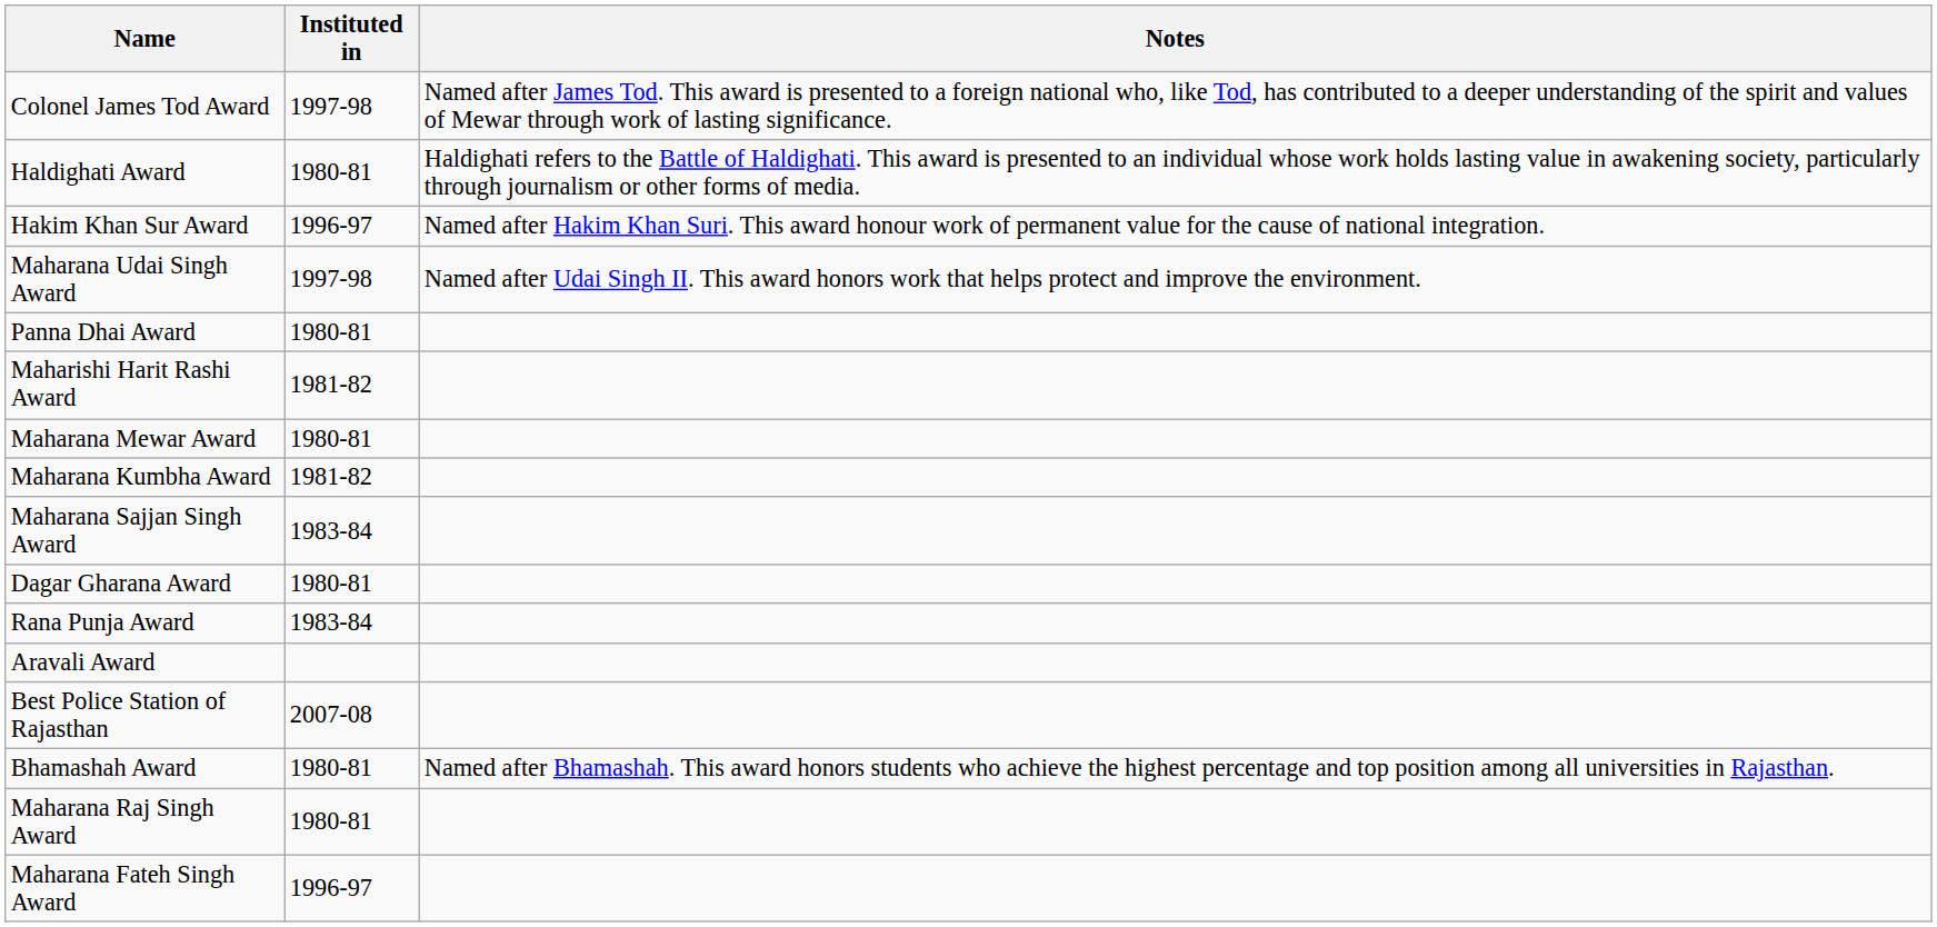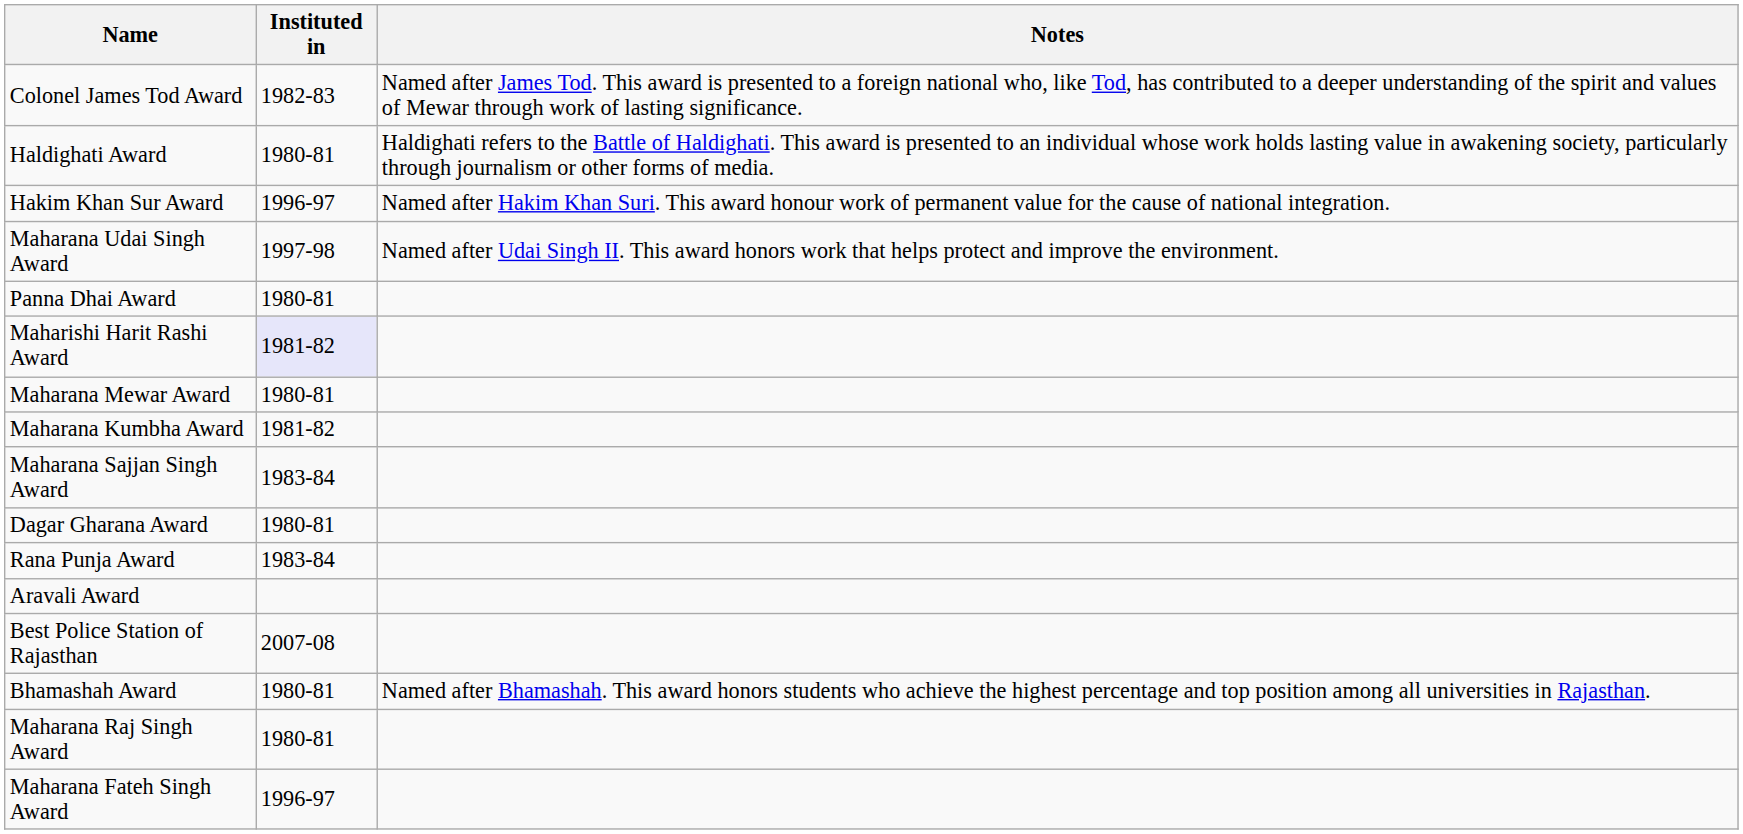Colonel James Tod Award | Instituted in: 1997-98 -> 1982-83
Maharishi Harit Rashi Award | Instituted in: no background -> lavender background
